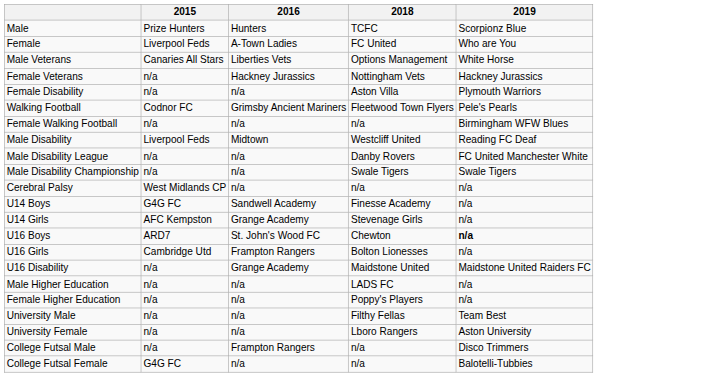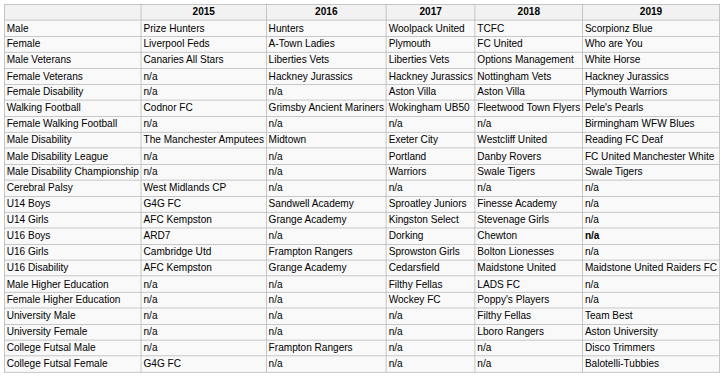+ column: 2017 | Woolpack United | Plymouth | Liberties Vets | Hackney Jurassics | Aston Villa | Wokingham UB50 | n/a | Exeter City | Portland | Warriors | n/a | Sproatley Juniors | Kingston Select | Dorking | Sprowston Girls | Cedarsfield | Filthy Fellas | Wockey FC | n/a | n/a | n/a | n/a
Male Disability | 2015: Liverpool Feds -> The Manchester Amputees
U16 Boys | 2016: St. John's Wood FC -> n/a
U16 Disability | 2015: n/a -> AFC Kempston
